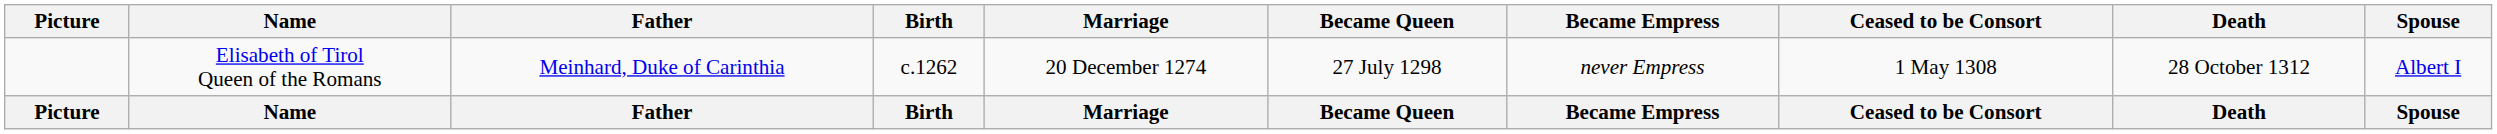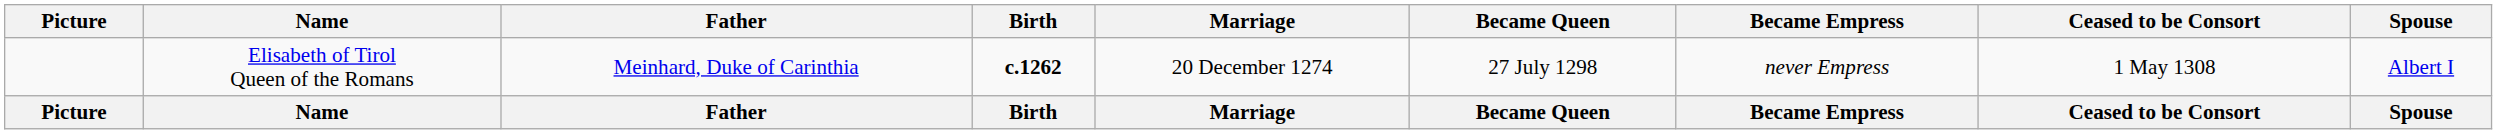- column: Death | 28 October 1312 | Death
Elisabeth of Tirol Queen of the Romans | Birth: normal -> bold
